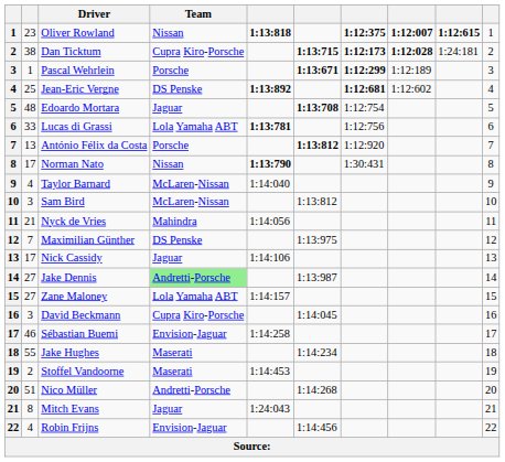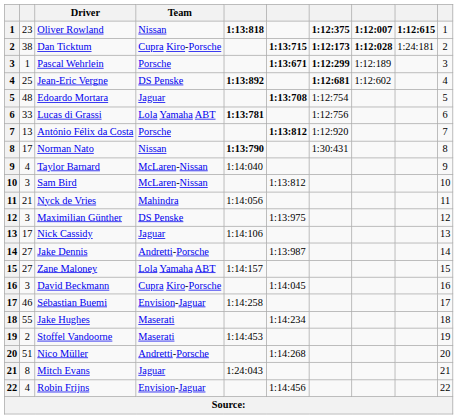Maximilian Günther | column 2: 7 -> 3
Jake Dennis | Team: lightgreen background -> no background
